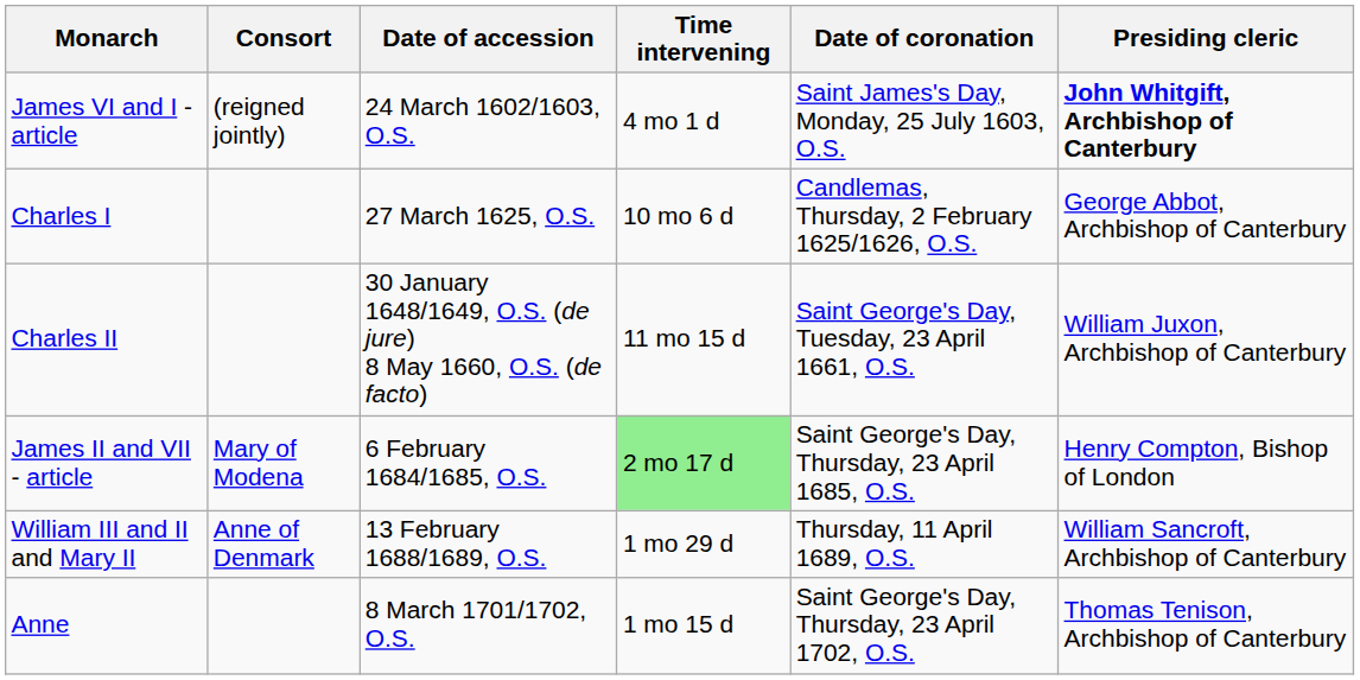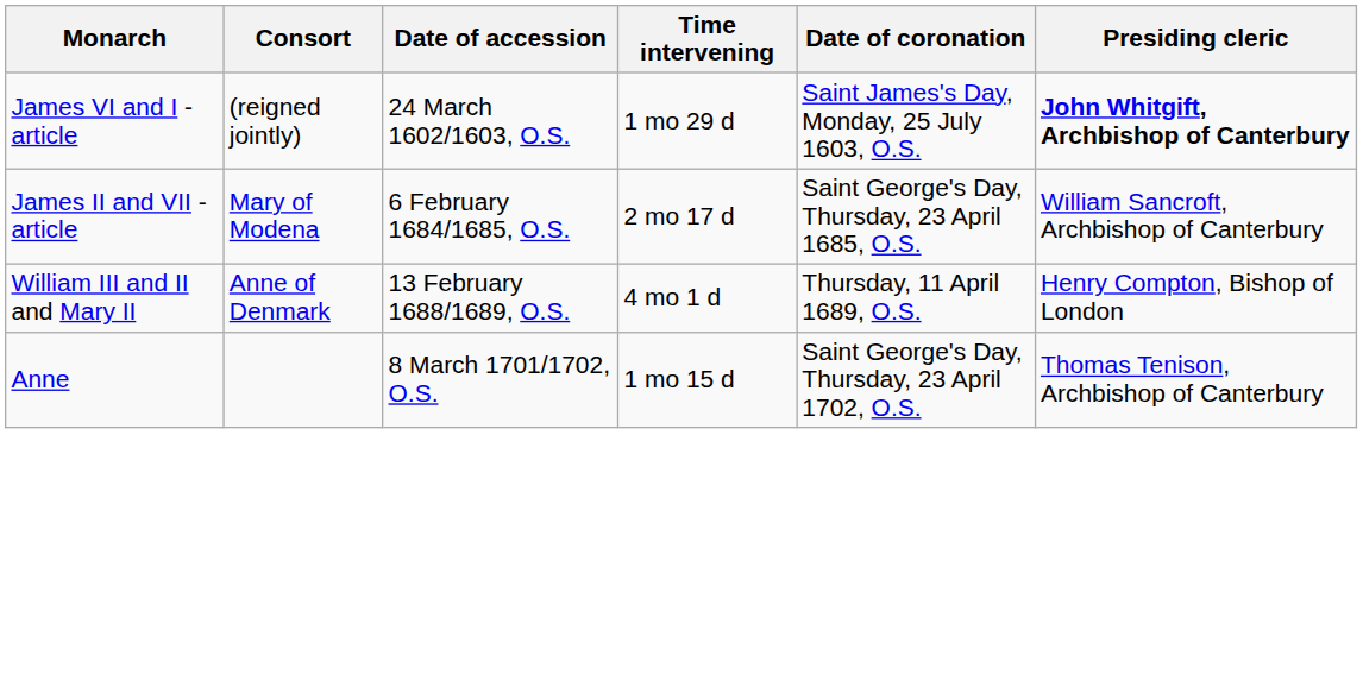James VI and I - article | Time intervening: 4 mo 1 d -> 1 mo 29 d
- row: Charles I | 27 March 1625, O.S. | 10 mo 6 d | Candlemas, Thursday, 2 February 1625/1626, O.S. | George Abbot, Archbishop of Canterbury
- row: Charles II | 30 January 1648/1649, O.S. (de jure) 8 May 1660, O.S. (de facto) | 11 mo 15 d | Saint George's Day, Tuesday, 23 April 1661, O.S. | William Juxon, Archbishop of Canterbury
James II and VII - article | Time intervening: lightgreen background -> no background
James II and VII - article | Presiding cleric: Henry Compton, Bishop of London -> William Sancroft, Archbishop of Canterbury
William III and II and Mary II | Time intervening: 1 mo 29 d -> 4 mo 1 d
William III and II and Mary II | Presiding cleric: William Sancroft, Archbishop of Canterbury -> Henry Compton, Bishop of London
